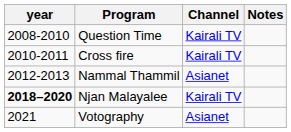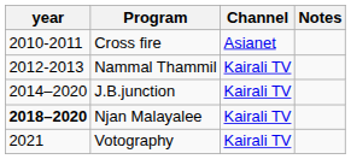- row: 2008-2010 | Question Time | Kairali TV
Cross fire | Channel: Kairali TV -> Asianet
Nammal Thammil | Channel: Asianet -> Kairali TV
+ row: 2014–2020 | J.B.junction | Kairali TV
Votography | Channel: Asianet -> Kairali TV
